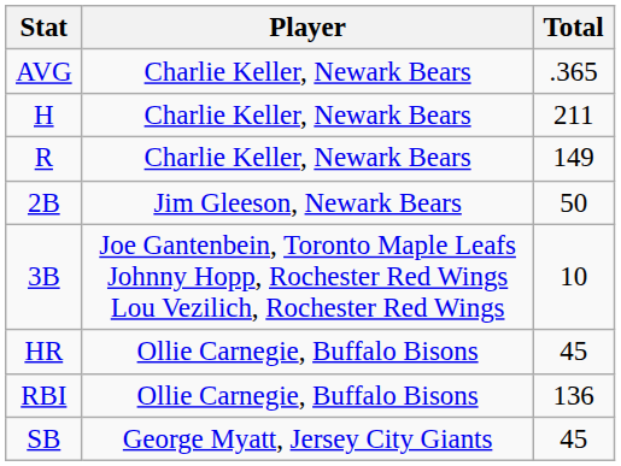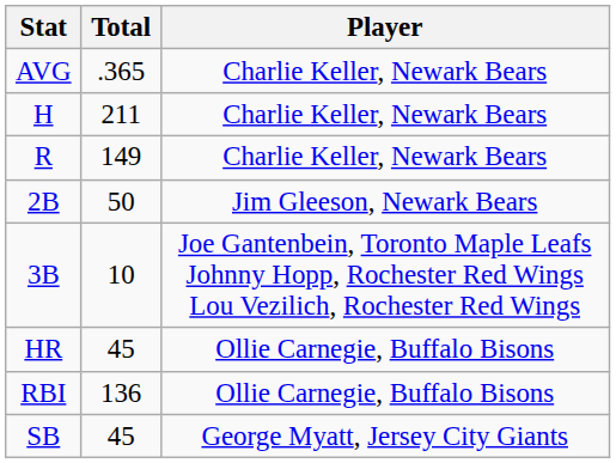columns swapped: Player <-> Total
